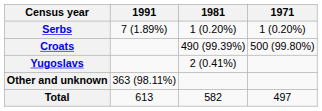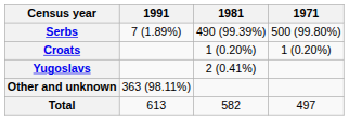Serbs | 1981: 1 (0.20%) -> 490 (99.39%)
Serbs | 1971: 1 (0.20%) -> 500 (99.80%)
Croats | 1981: 490 (99.39%) -> 1 (0.20%)
Croats | 1971: 500 (99.80%) -> 1 (0.20%)
